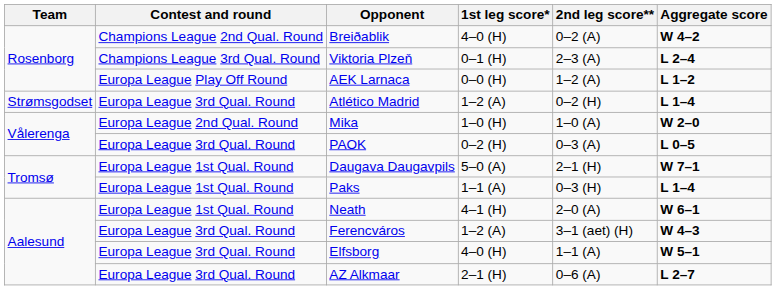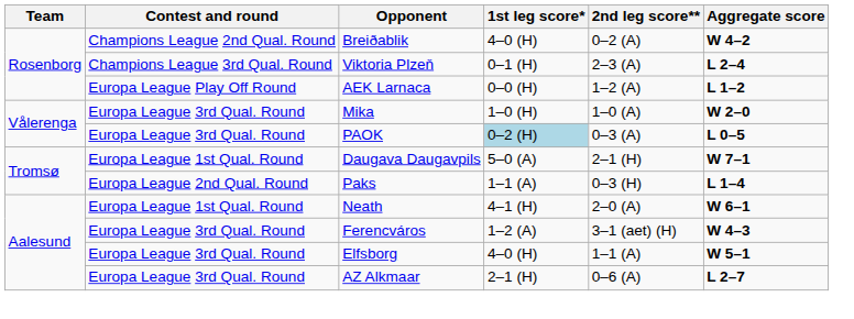- row: Strømsgodset | Europa League 3rd Qual. Round | Atlético Madrid | 1–2 (A) | 0–2 (H) | L 1–4
Mika | Contest and round: Europa League 2nd Qual. Round -> Europa League 3rd Qual. Round
PAOK | 1st leg score*: no background -> lightblue background
Paks | Contest and round: Europa League 1st Qual. Round -> Europa League 2nd Qual. Round
